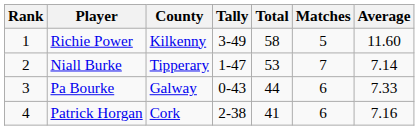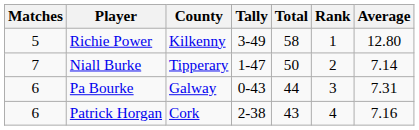columns swapped: Rank <-> Matches
Richie Power | Average: 11.60 -> 12.80
Niall Burke | Total: 53 -> 50
Pa Bourke | Average: 7.33 -> 7.31
Patrick Horgan | Total: 41 -> 43
